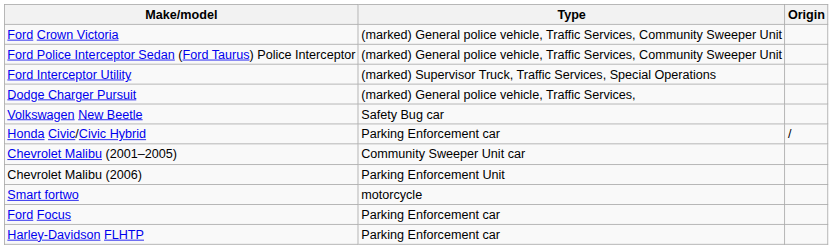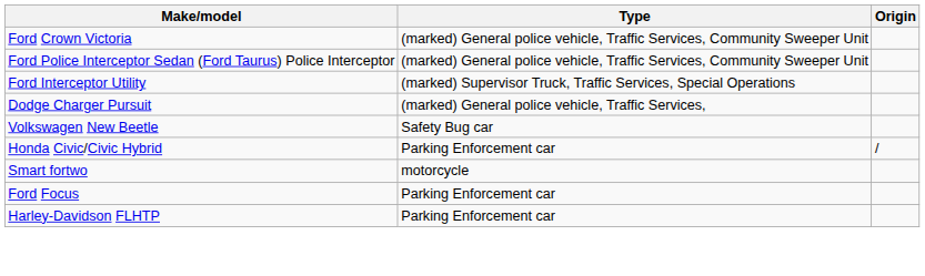- row: Chevrolet Malibu (2001–2005) | Community Sweeper Unit car
- row: Chevrolet Malibu (2006) | Parking Enforcement Unit
